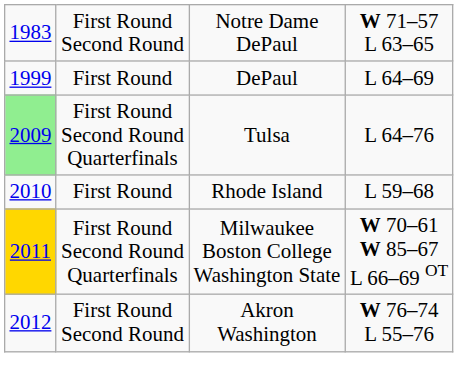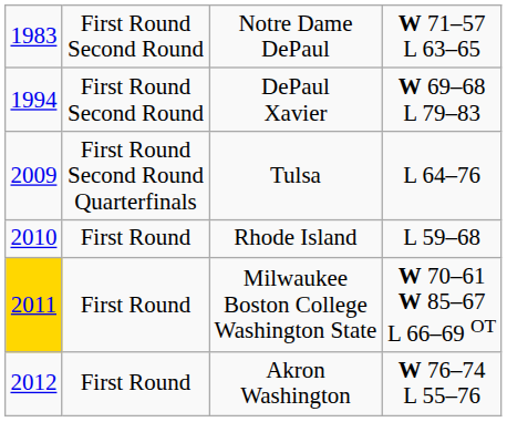+ row: 1994 | First Round Second Round | DePaul Xavier | W 69–68 L 79–83
- row: 1999 | First Round | DePaul | L 64–69
Tulsa | column 1: lightgreen background -> no background
Milwaukee Boston College Washington State | column 2: First Round Second Round Quarterfinals -> First Round
Akron Washington | column 2: First Round Second Round -> First Round
